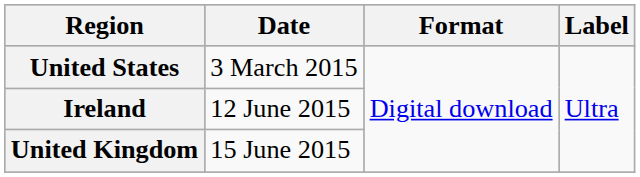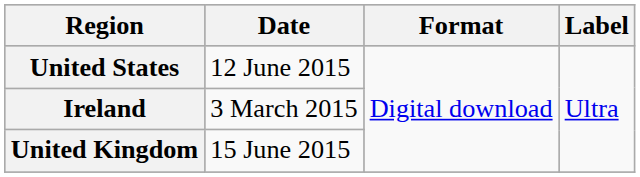United States | Date: 3 March 2015 -> 12 June 2015
Ireland | Date: 12 June 2015 -> 3 March 2015
